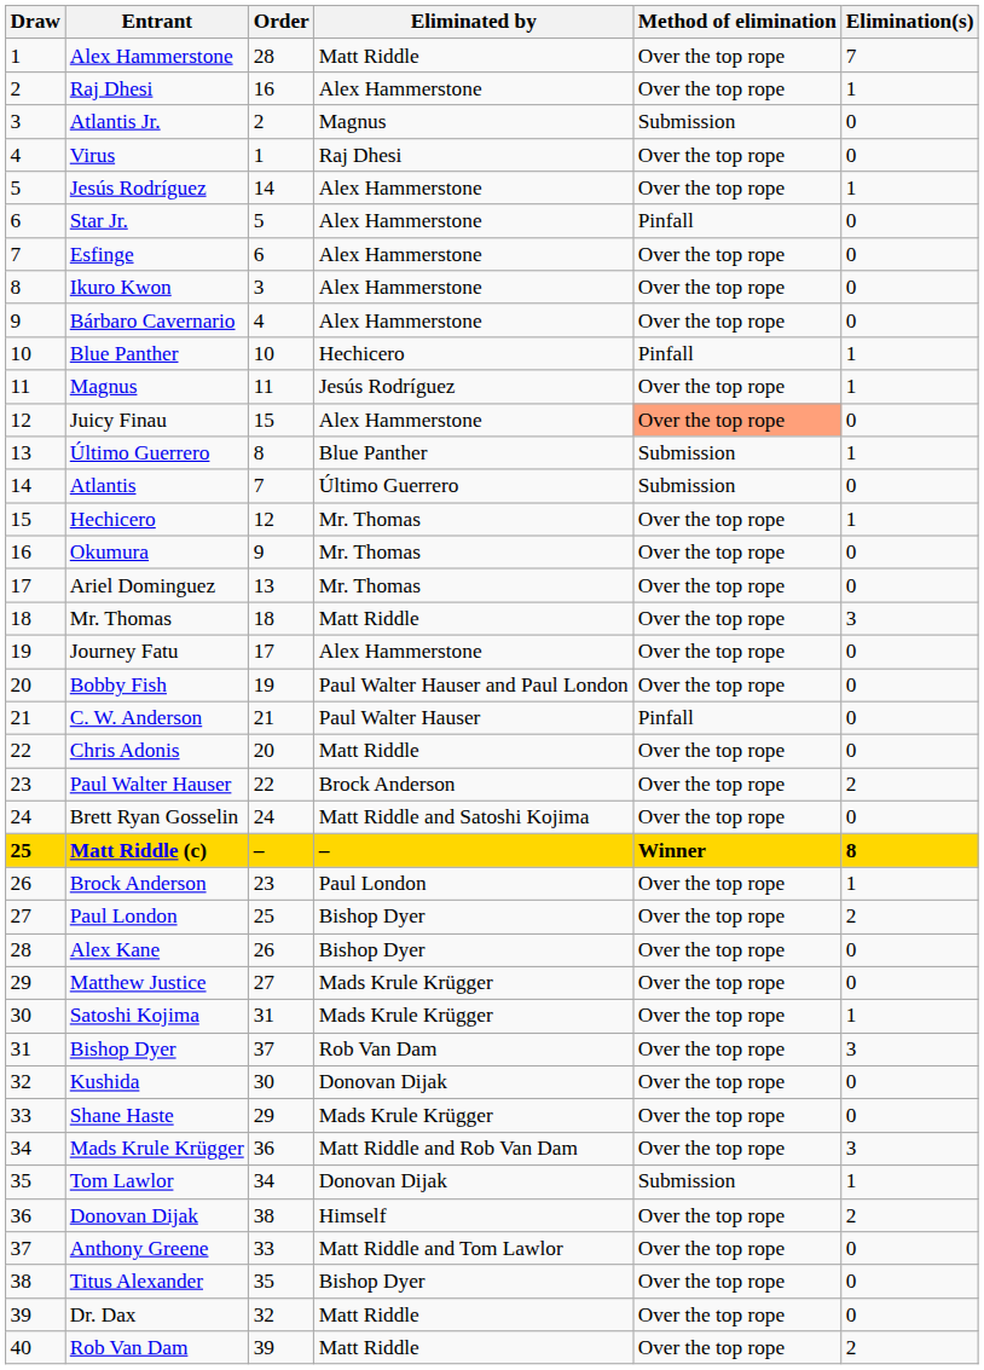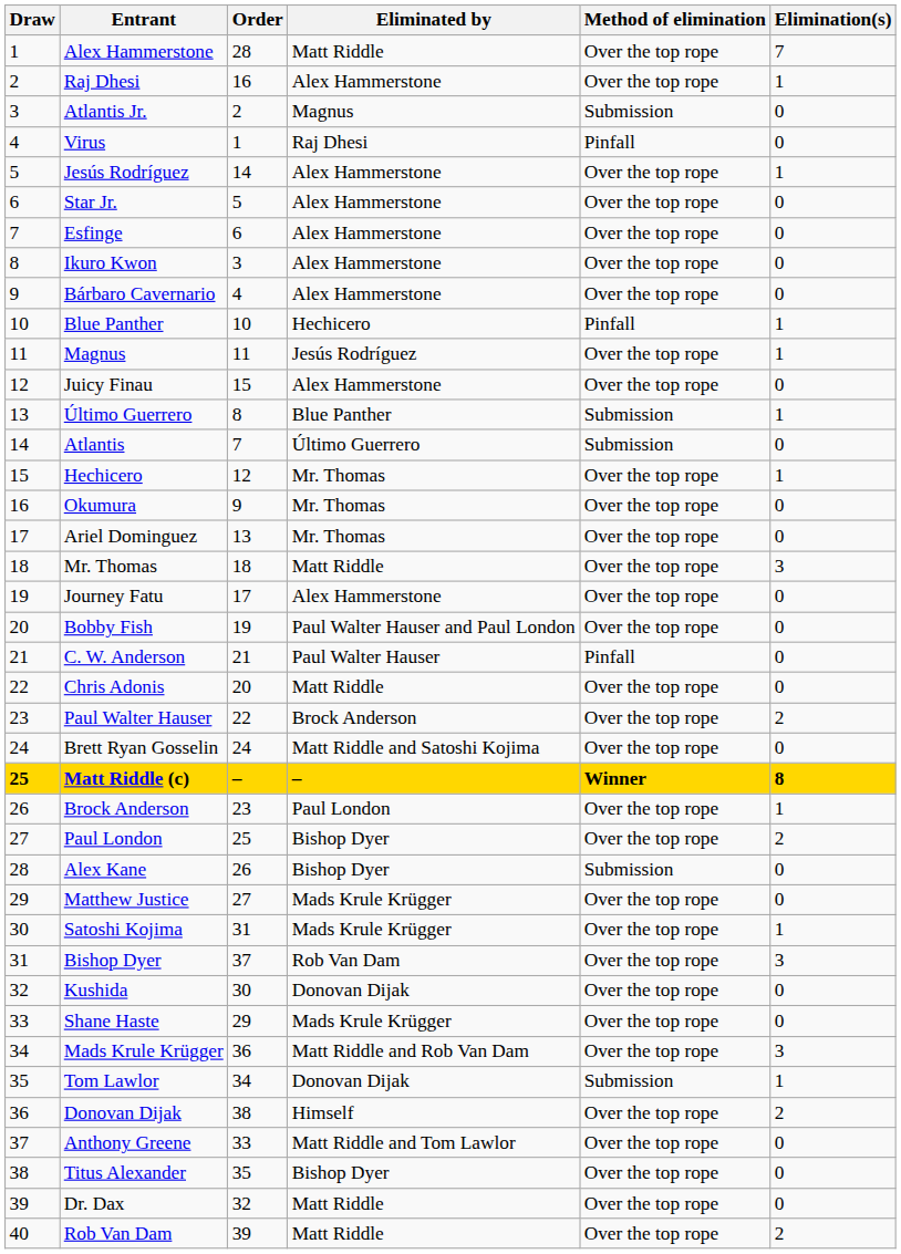Virus | Method of elimination: Over the top rope -> Pinfall
Star Jr. | Method of elimination: Pinfall -> Over the top rope
Juicy Finau | Method of elimination: lightsalmon background -> no background
Alex Kane | Method of elimination: Over the top rope -> Submission
